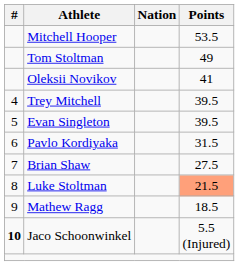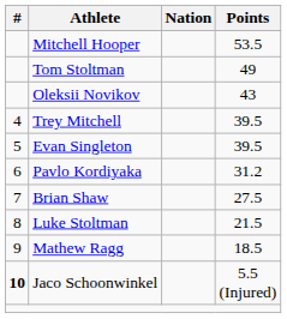Oleksii Novikov | Points: 41 -> 43
Pavlo Kordiyaka | Points: 31.5 -> 31.2
Luke Stoltman | Points: lightsalmon background -> no background
